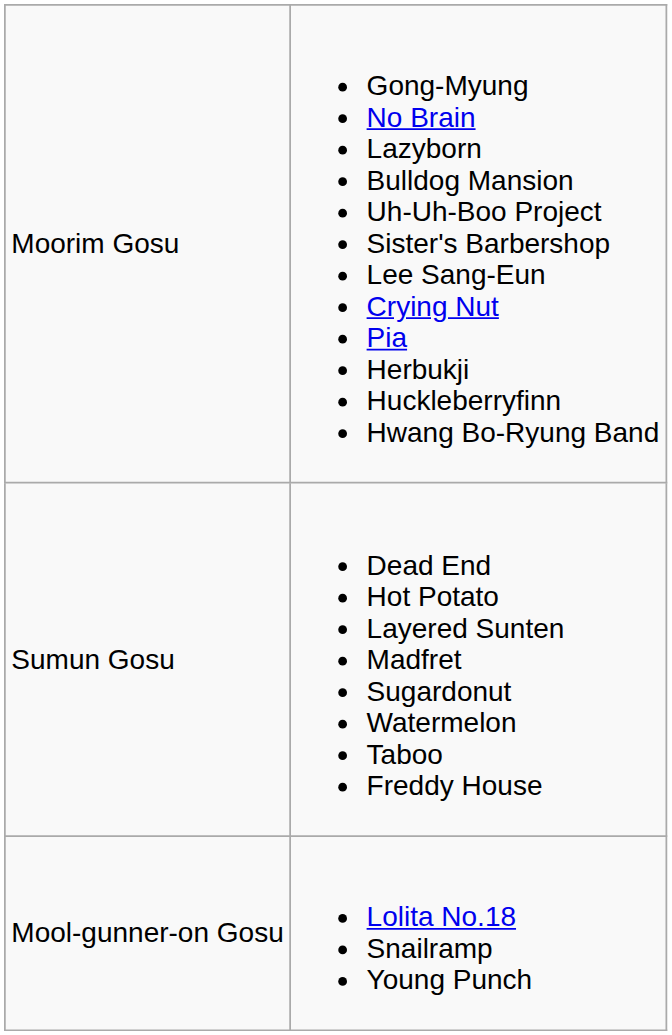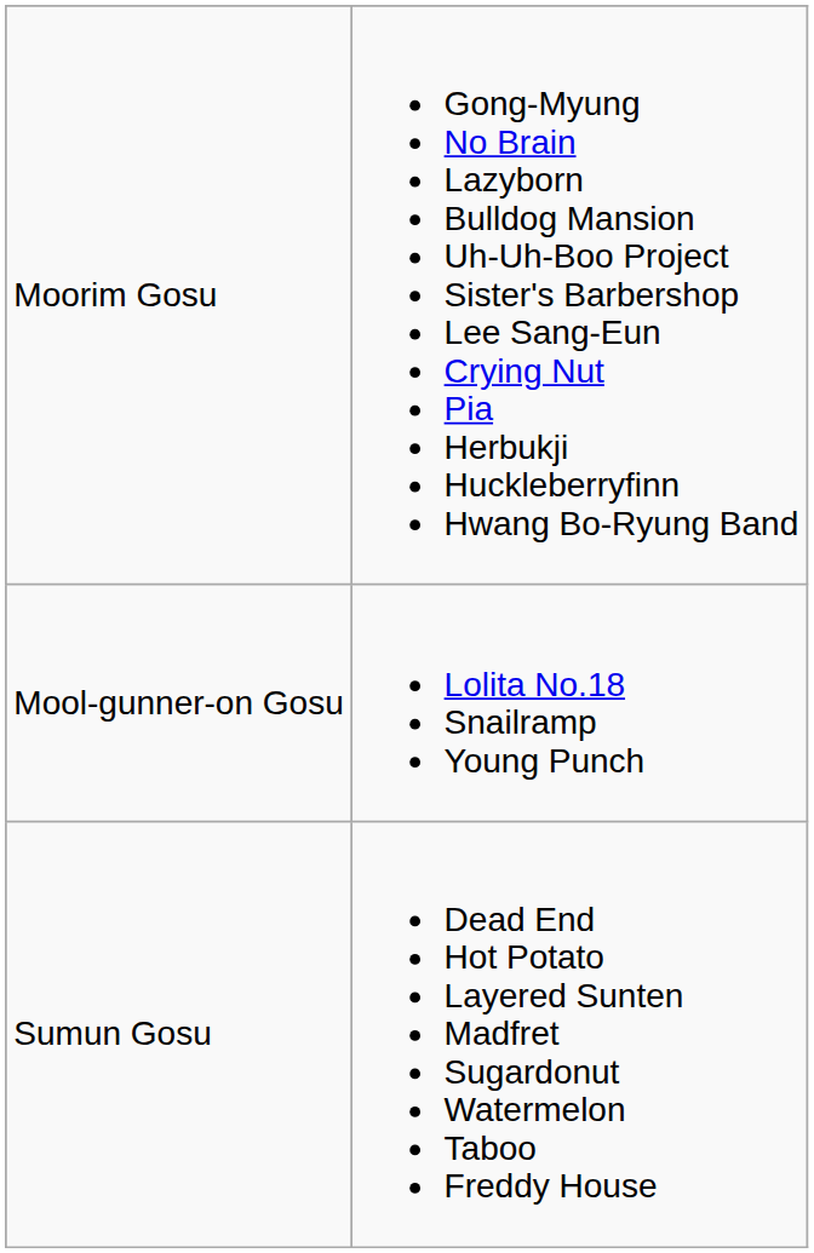rows swapped: Sumun Gosu <-> Mool-gunner-on Gosu
